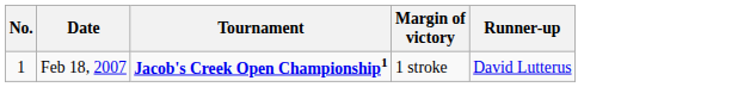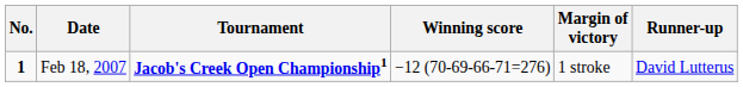+ column: Winning score | −12 (70-69-66-71=276)
Feb 18, 2007 | No.: normal -> bold
